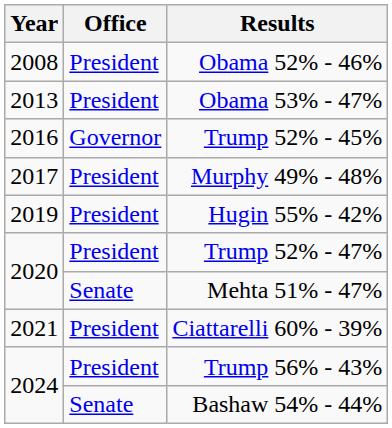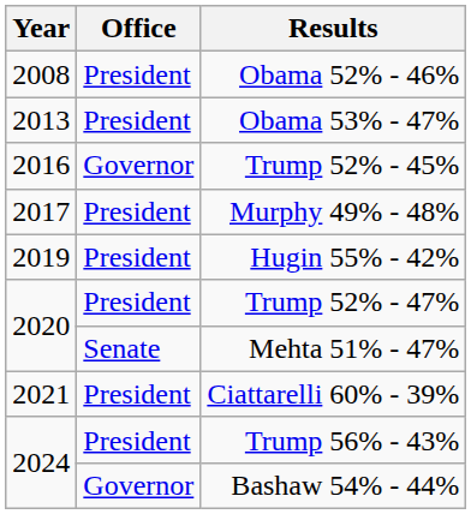Bashaw 54% - 44% | Office: Senate -> Governor
